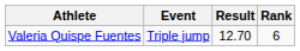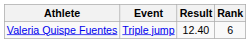Valeria Quispe Fuentes | Result: 12.70 -> 12.40
